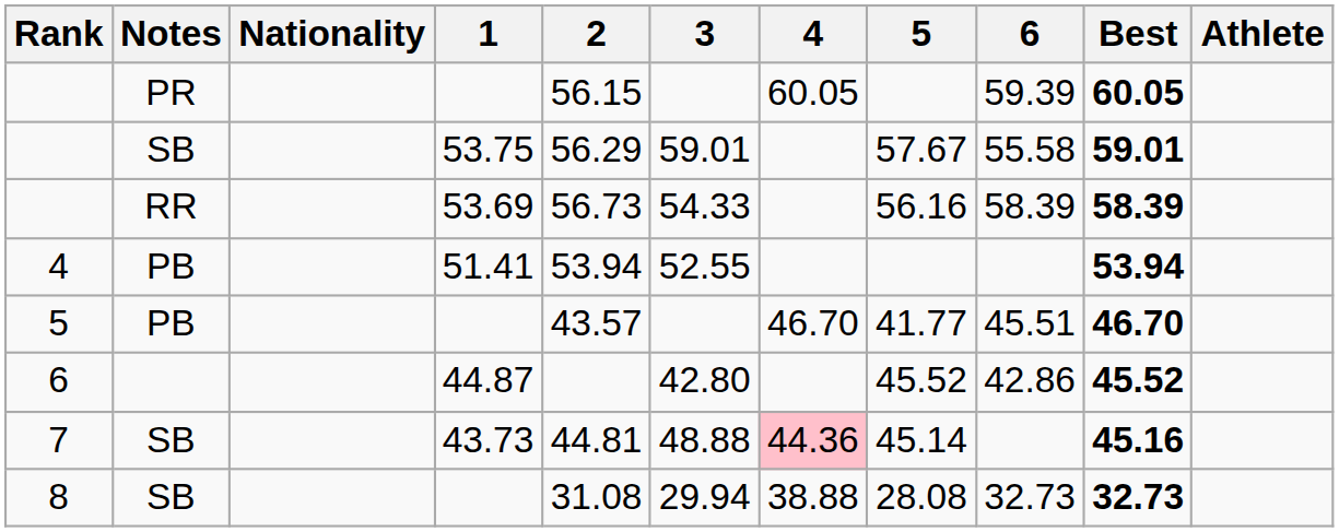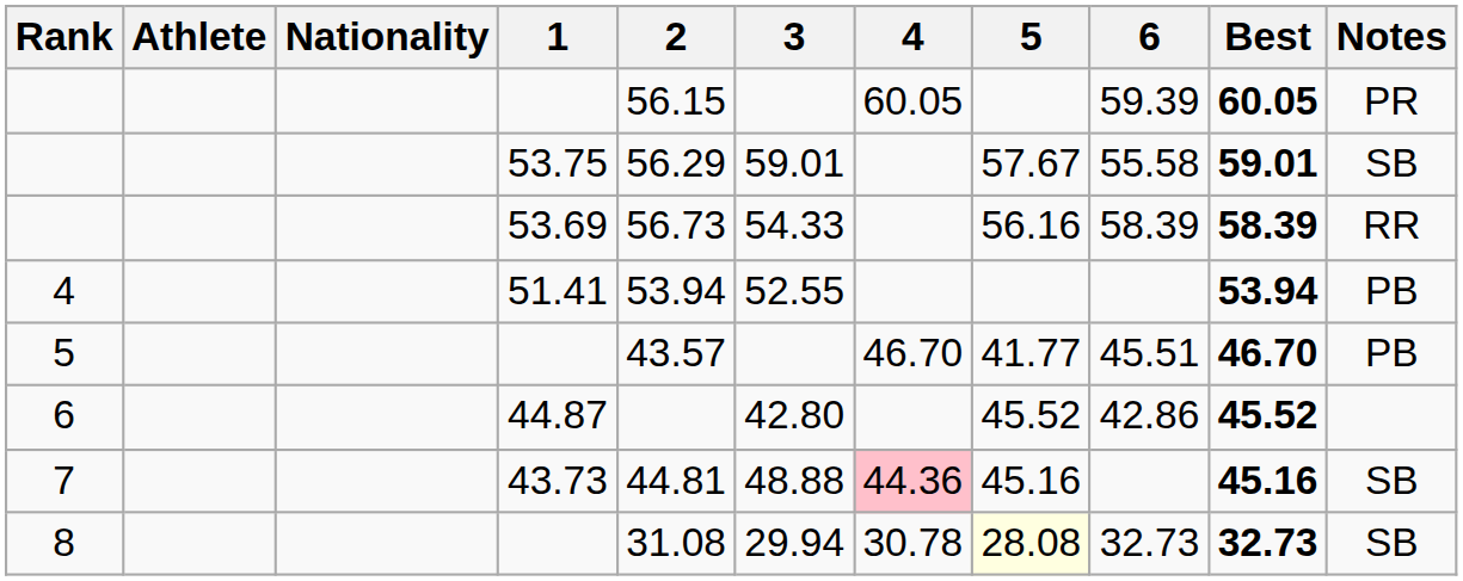columns swapped: Athlete <-> Notes
7 | 5: 45.14 -> 45.16
8 | 4: 38.88 -> 30.78
8 | 5: no background -> lightyellow background
